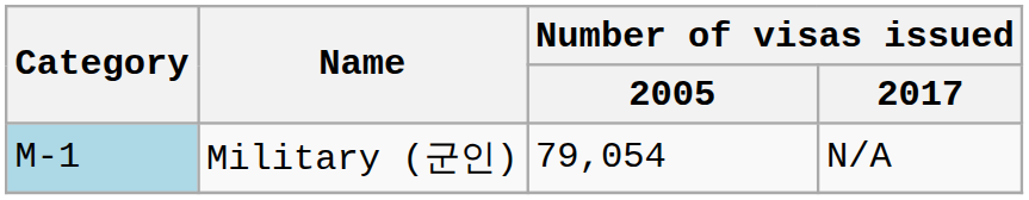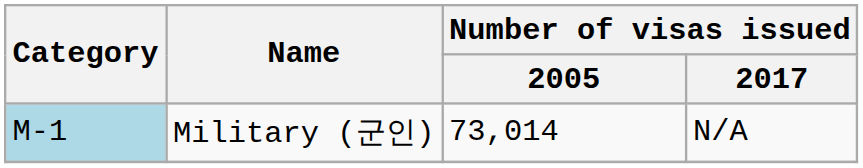Military (군인) | Number of visas issued / 2005: 79,054 -> 73,014
